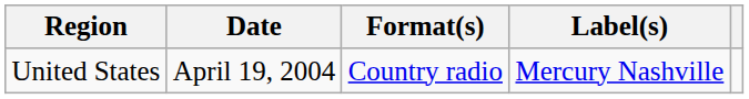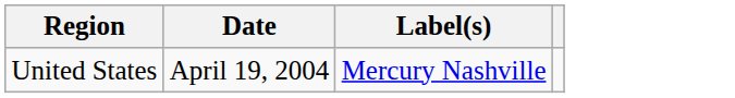- column: Format(s) | Country radio
